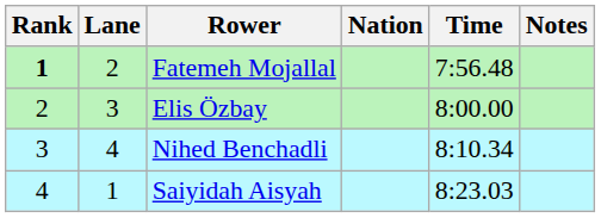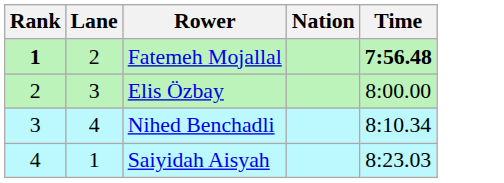- column: Notes
Fatemeh Mojallal | Time: normal -> bold
